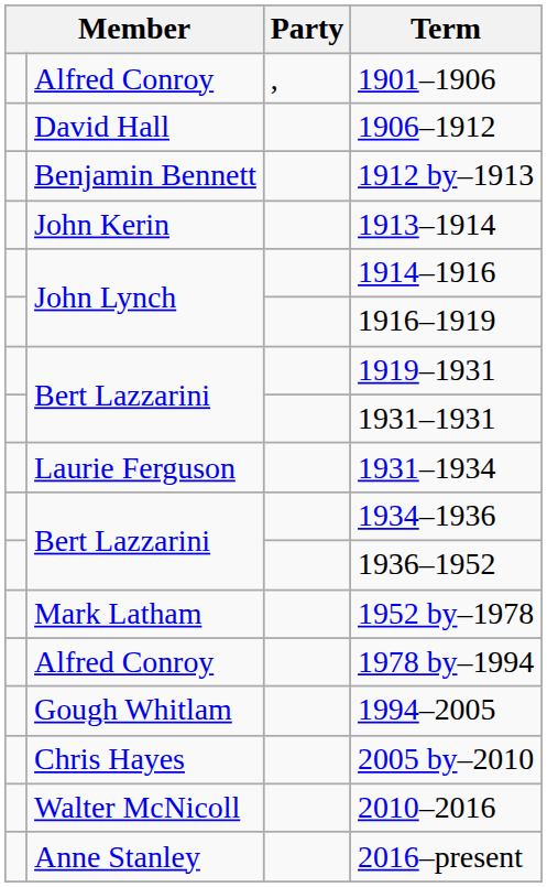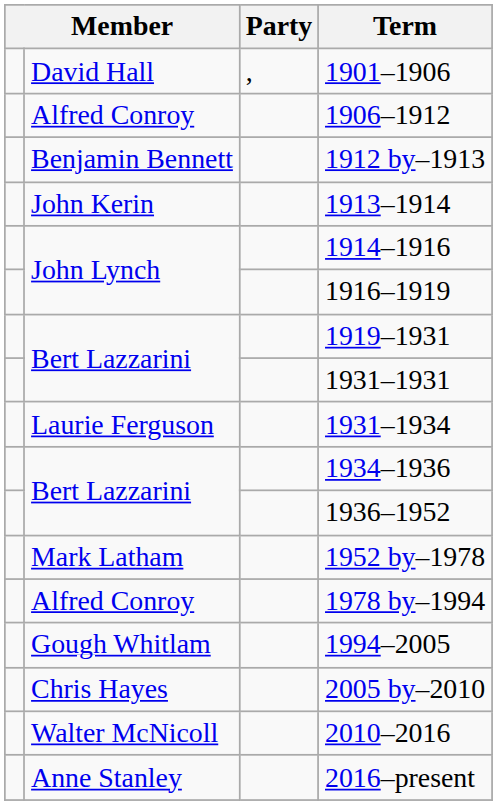1901–1906 | column 2: Alfred Conroy -> David Hall
1906–1912 | column 2: David Hall -> Alfred Conroy
